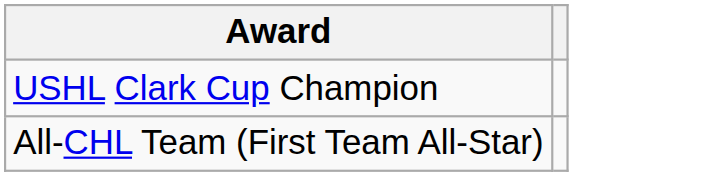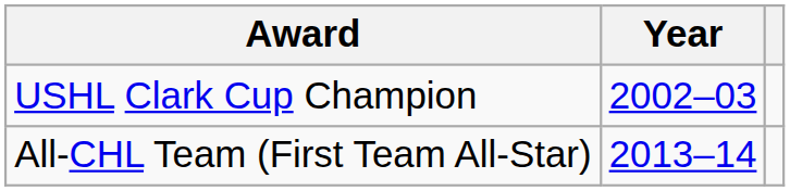+ column: Year | 2002–03 | 2013–14
